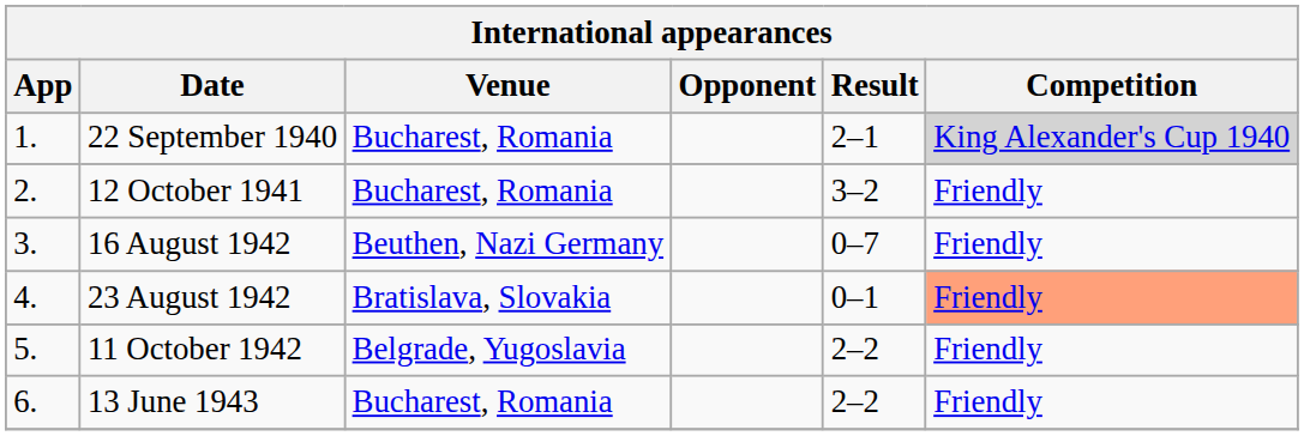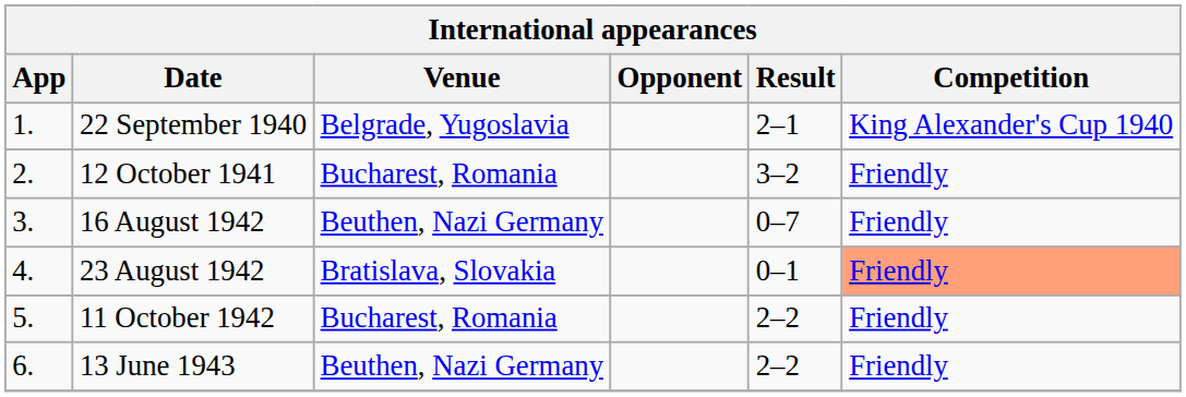22 September 1940 | Venue: Bucharest, Romania -> Belgrade, Yugoslavia
22 September 1940 | Competition: lightgrey background -> no background
11 October 1942 | Venue: Belgrade, Yugoslavia -> Bucharest, Romania
13 June 1943 | Venue: Bucharest, Romania -> Beuthen, Nazi Germany
